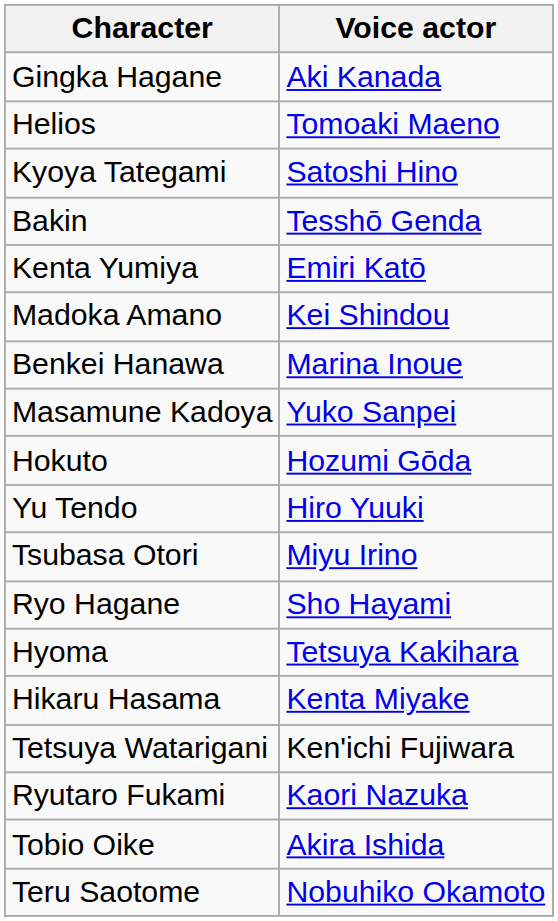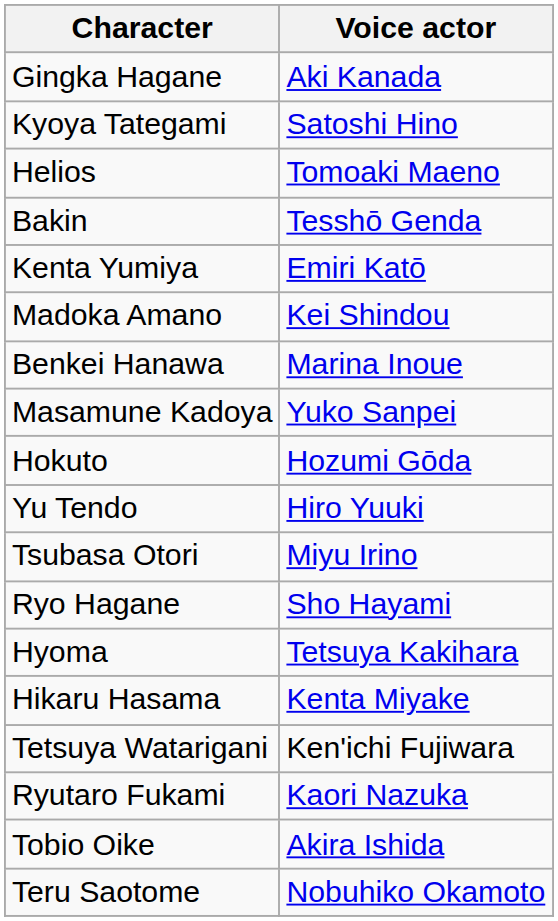rows swapped: Kyoya Tategami <-> Helios
